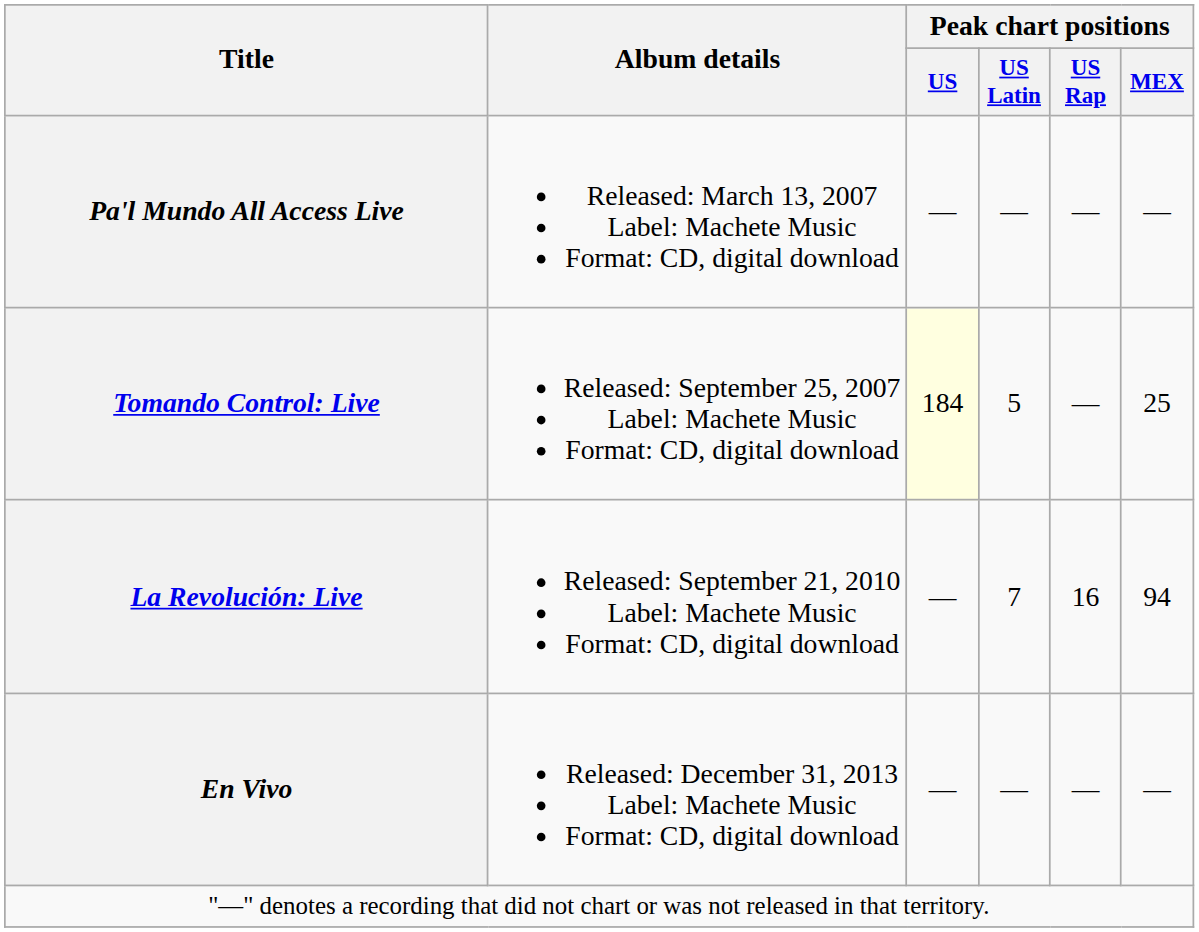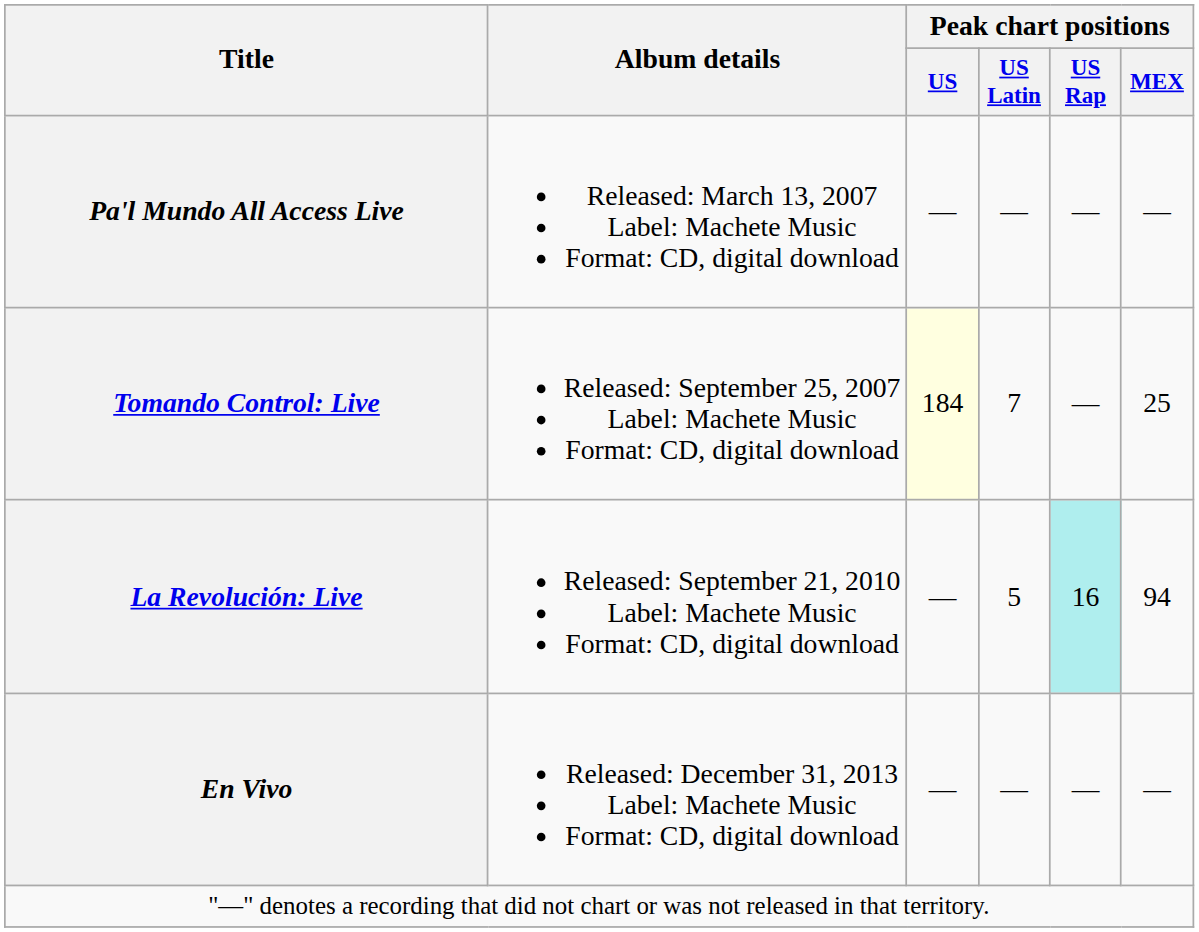Tomando Control: Live | Peak chart positions / US Latin: 5 -> 7
La Revolución: Live | Peak chart positions / US Latin: 7 -> 5
La Revolución: Live | Peak chart positions / US Rap: no background -> paleturquoise background
